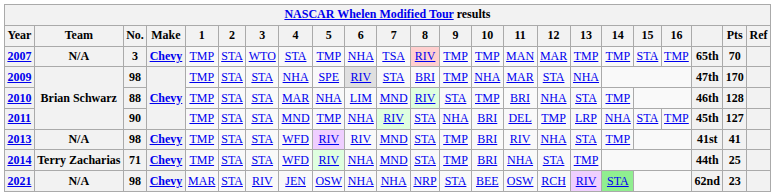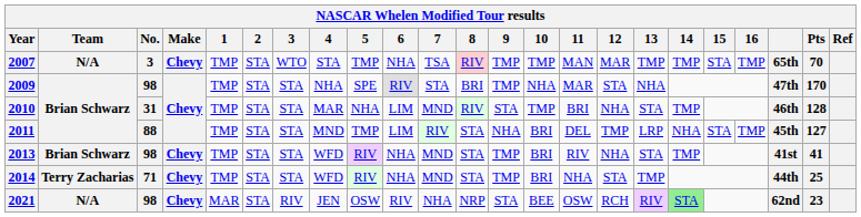2010 | No.: 88 -> 31
2011 | No.: 90 -> 88
2011 | 6: NHA -> LIM
2013 | Team: N/A -> Brian Schwarz
2013 | 6: RIV -> NHA
2021 | 6: NHA -> RIV
